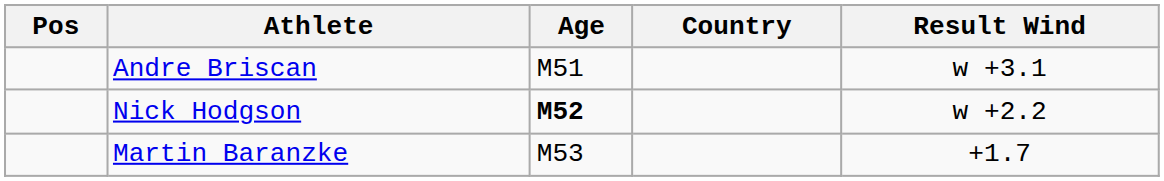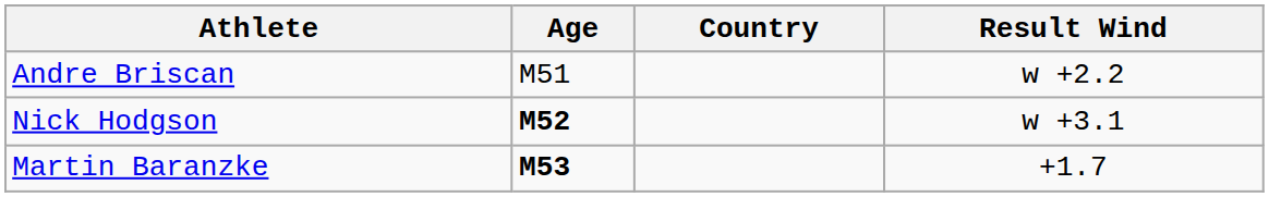- column: Pos
Andre Briscan | Result Wind: w +3.1 -> w +2.2
Nick Hodgson | Result Wind: w +2.2 -> w +3.1
Martin Baranzke | Age: normal -> bold
